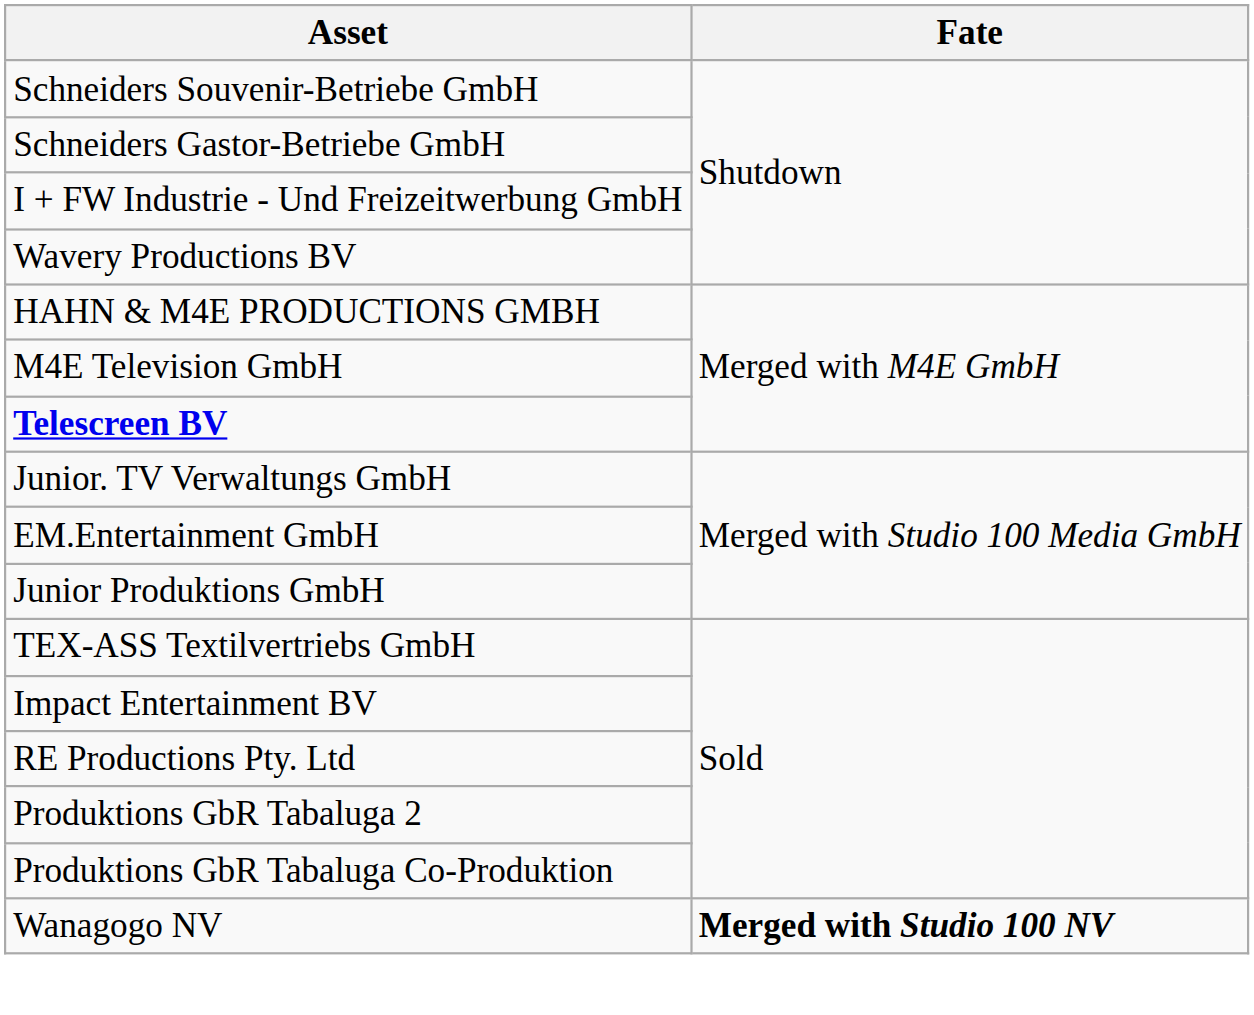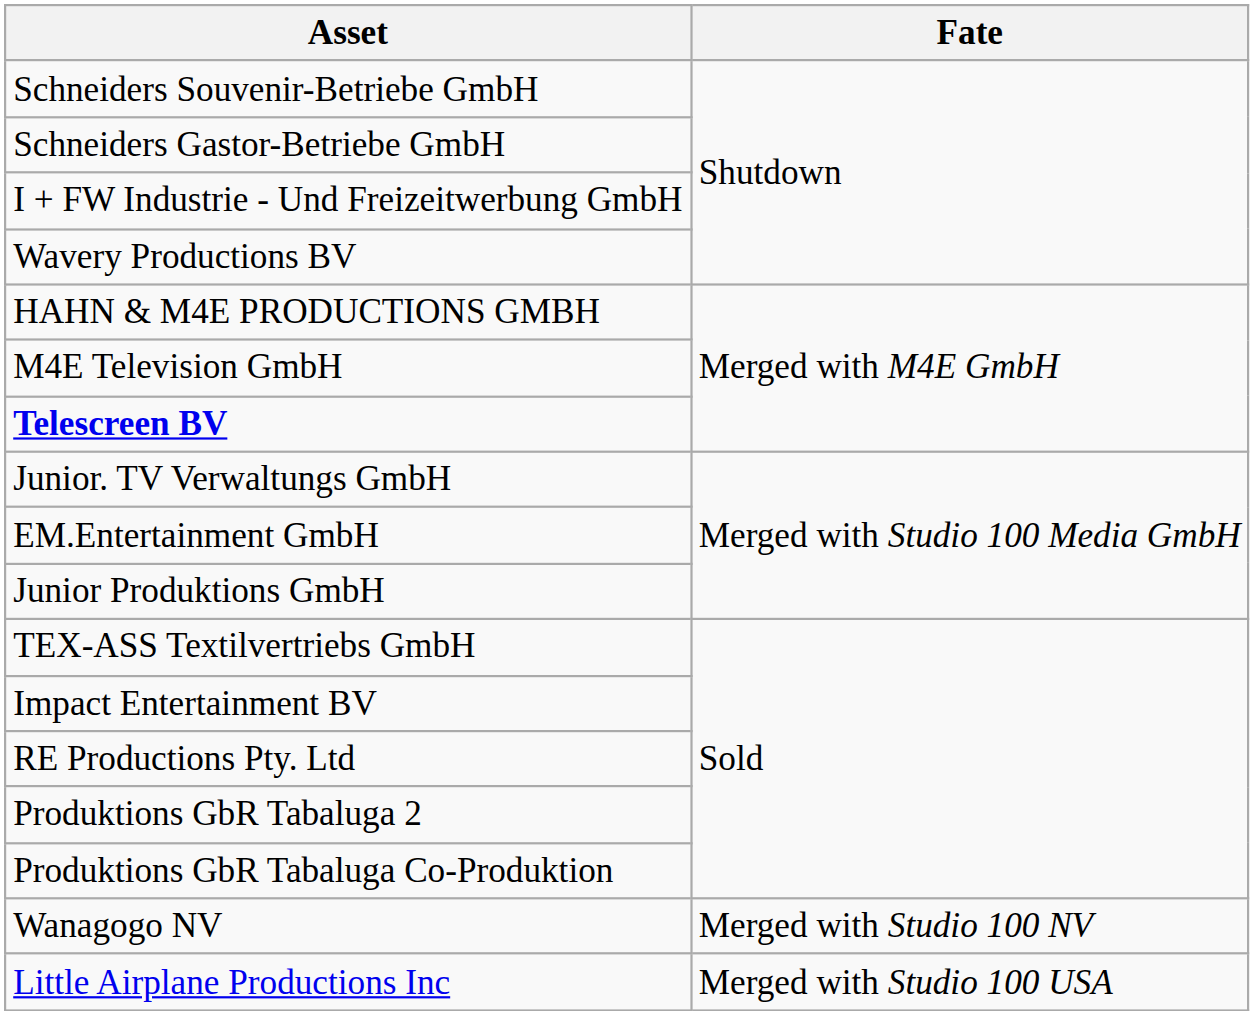Wanagogo NV | Fate: bold -> normal
+ row: Little Airplane Productions Inc | Merged with Studio 100 USA
